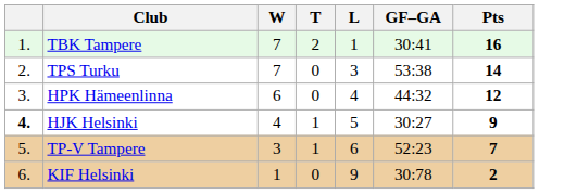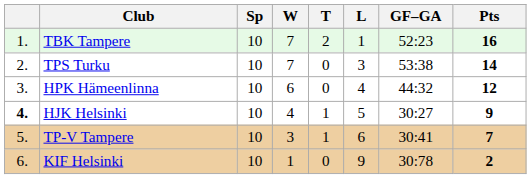+ column: Sp | 10 | 10 | 10 | 10 | 10 | 10
TBK Tampere | GF–GA: 30:41 -> 52:23
TP-V Tampere | GF–GA: 52:23 -> 30:41
